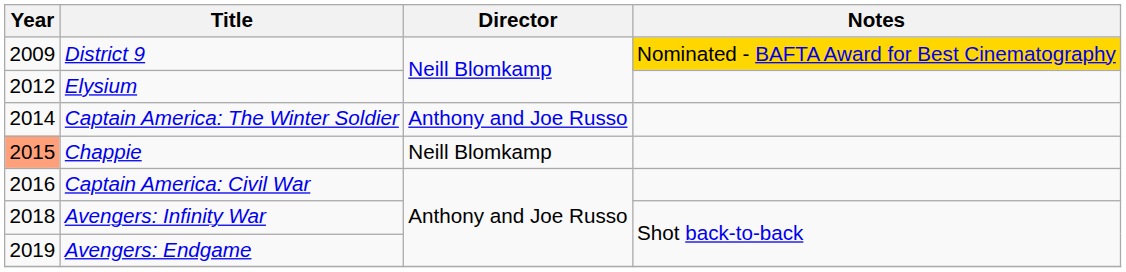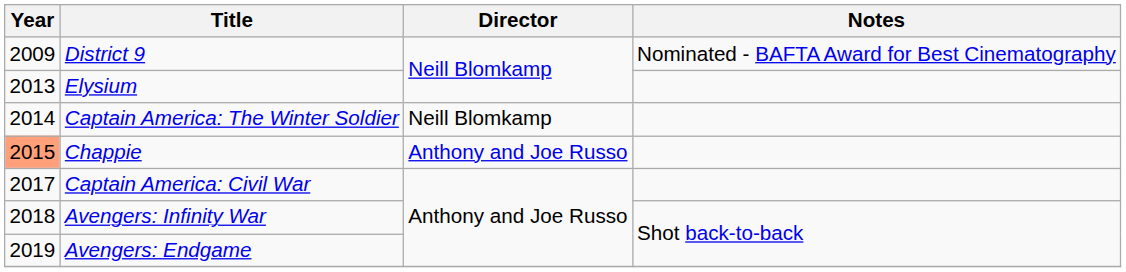District 9 | Notes: gold background -> no background
Elysium | Year: 2012 -> 2013
Captain America: The Winter Soldier | Director: Anthony and Joe Russo -> Neill Blomkamp
Chappie | Director: Neill Blomkamp -> Anthony and Joe Russo
Captain America: Civil War | Year: 2016 -> 2017
